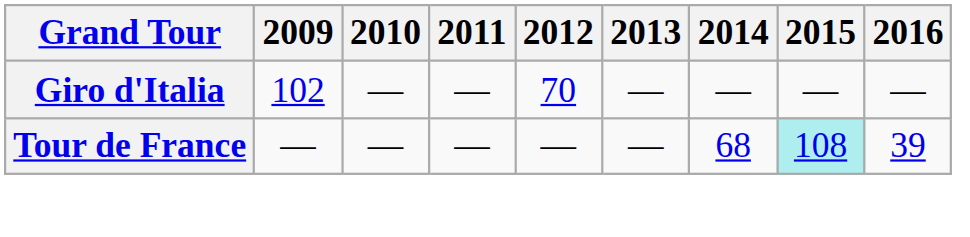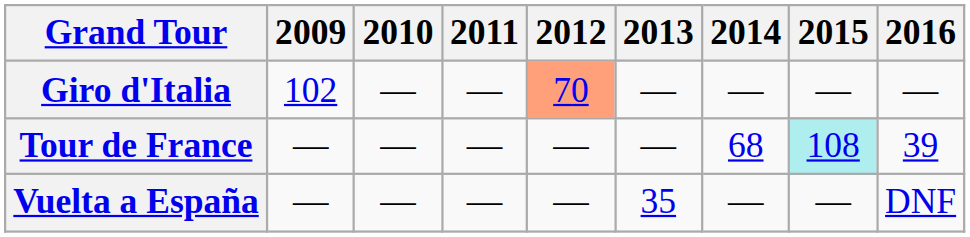Giro d'Italia | 2012: no background -> lightsalmon background
+ row: Vuelta a España | — | — | — | — | 35 | — | — | DNF
